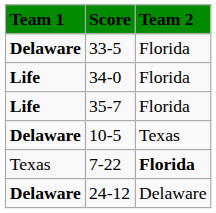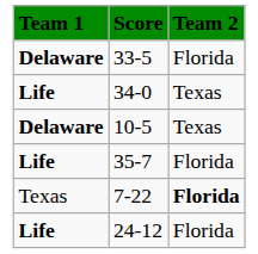34-0 | Team 2: Florida -> Texas
rows swapped: 10-5 <-> 35-7
24-12 | Team 1: Delaware -> Life
24-12 | Team 2: Delaware -> Florida
